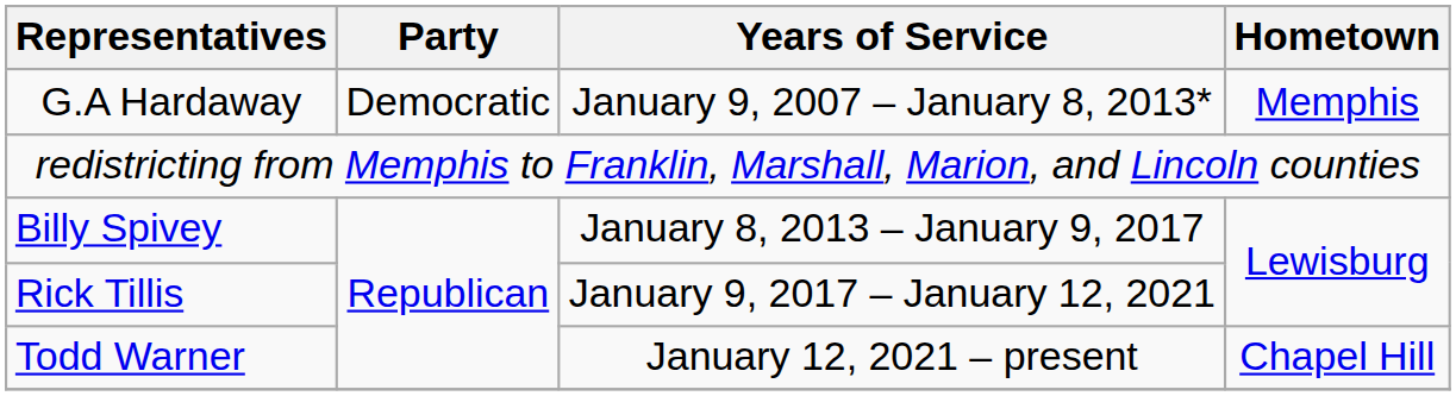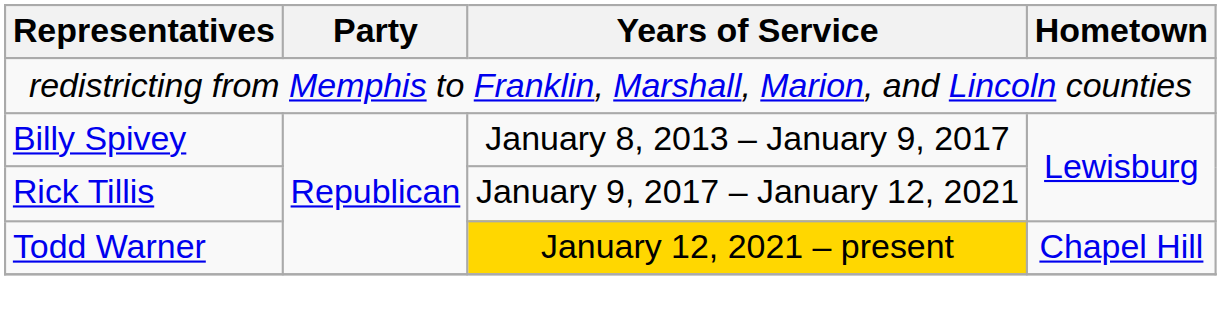- row: G.A Hardaway | Democratic | January 9, 2007 – January 8, 2013* | Memphis
Todd Warner | Years of Service: no background -> gold background
